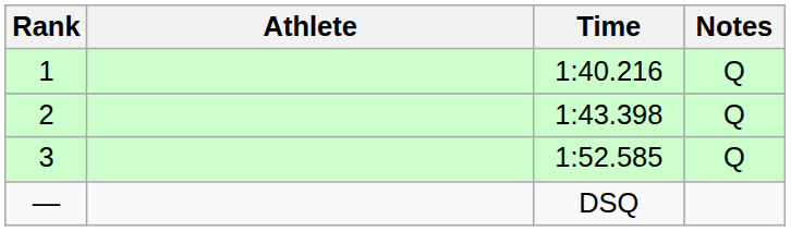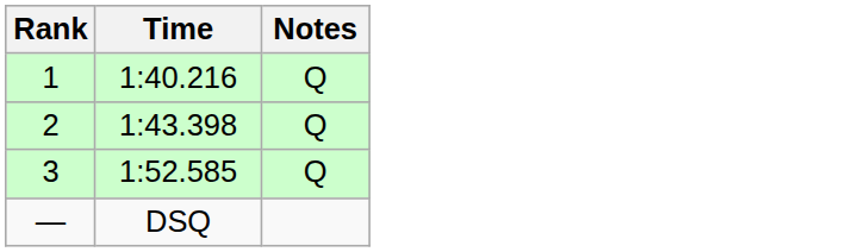- column: Athlete
